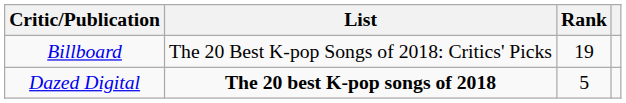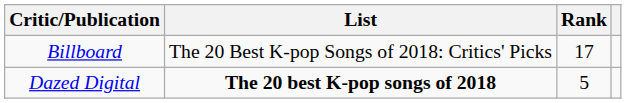Billboard | Rank: 19 -> 17
